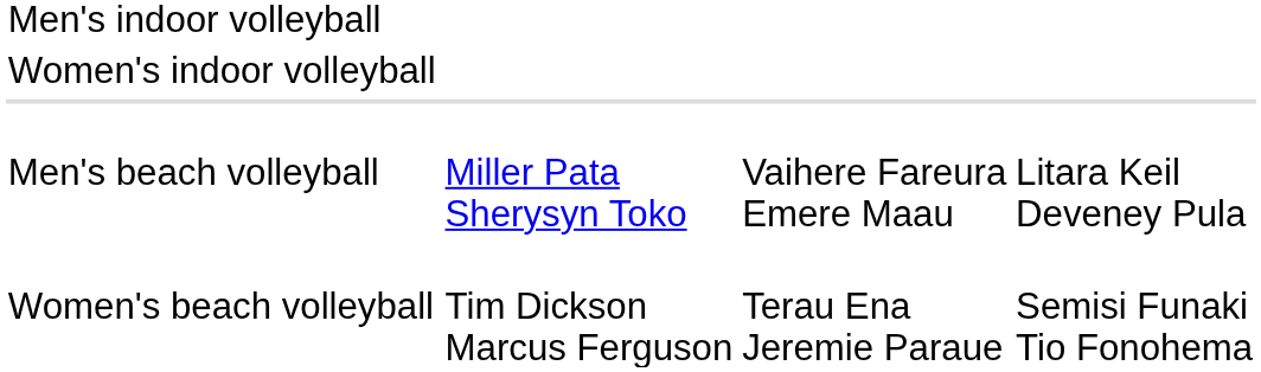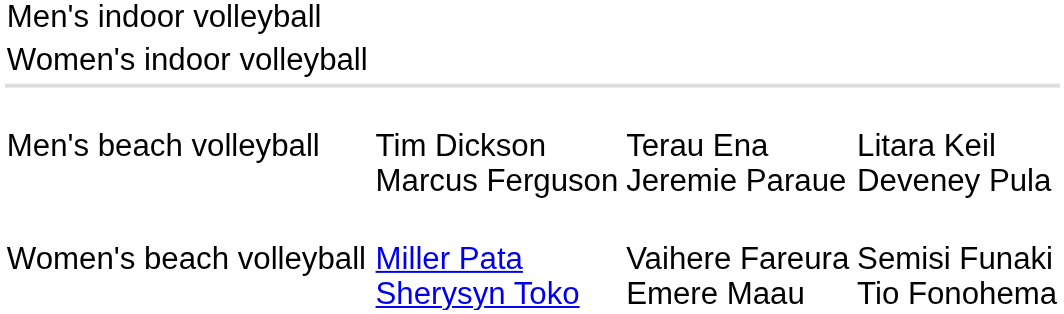Men's beach volleyball | column 2: Miller Pata Sherysyn Toko -> Tim Dickson Marcus Ferguson
Men's beach volleyball | column 3: Vaihere Fareura Emere Maau -> Terau Ena Jeremie Paraue
Women's beach volleyball | column 2: Tim Dickson Marcus Ferguson -> Miller Pata Sherysyn Toko
Women's beach volleyball | column 3: Terau Ena Jeremie Paraue -> Vaihere Fareura Emere Maau
